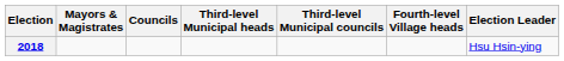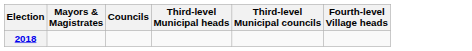- column: Election Leader | Hsu Hsin-ying
